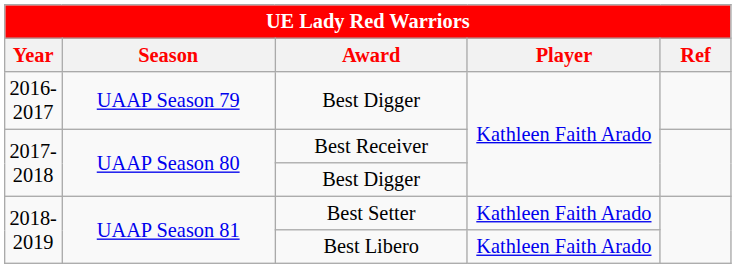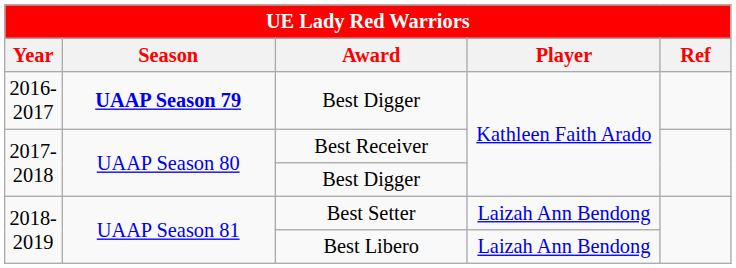2016-2017 / Best Digger | Season: normal -> bold
Best Setter | Player: Kathleen Faith Arado -> Laizah Ann Bendong
Best Libero | Player: Kathleen Faith Arado -> Laizah Ann Bendong
